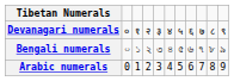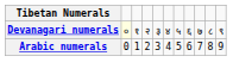Devanagari numerals | column 2: no background -> lightyellow background
- row: Bengali numerals | ০ | ১ | ২ | ৩ | ৪ | ৫ | ৬ | ৭ | ৮ | ৯
